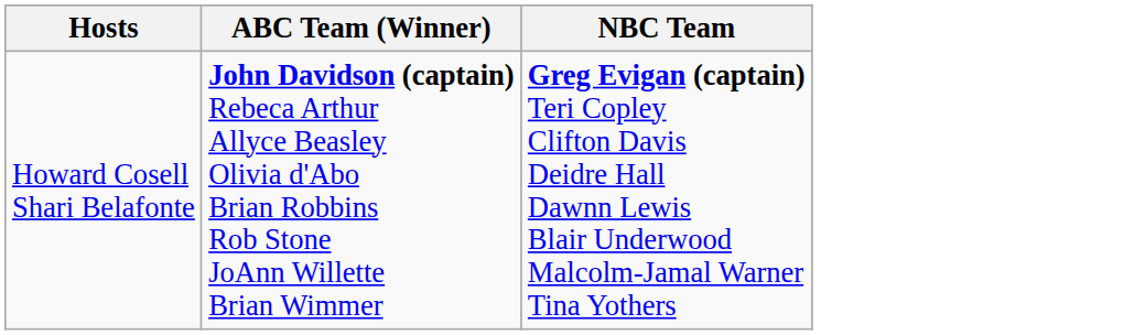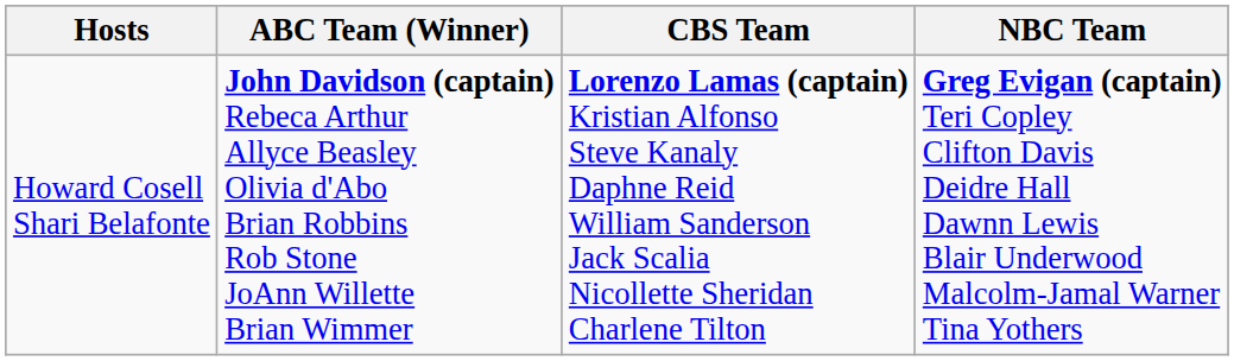+ column: CBS Team | Lorenzo Lamas (captain) Kristian Alfonso Steve Kanaly Daphne Reid William Sanderson Jack Scalia Nicollette Sheridan Charlene Tilton
